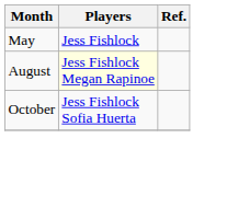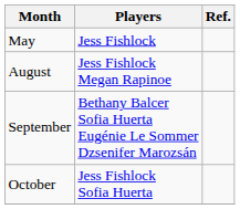August | Players: lightyellow background -> no background
+ row: September | Bethany Balcer Sofia Huerta Eugénie Le Sommer Dzsenifer Marozsán
